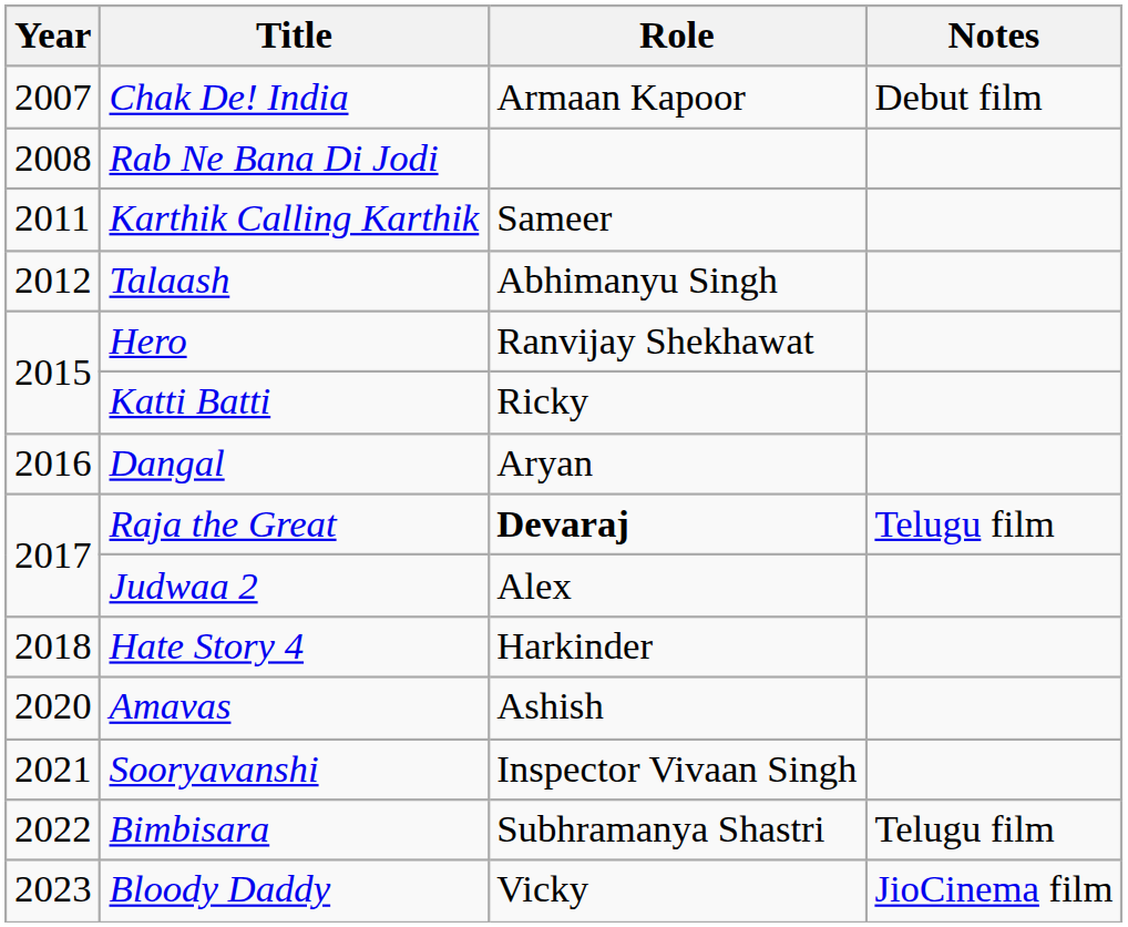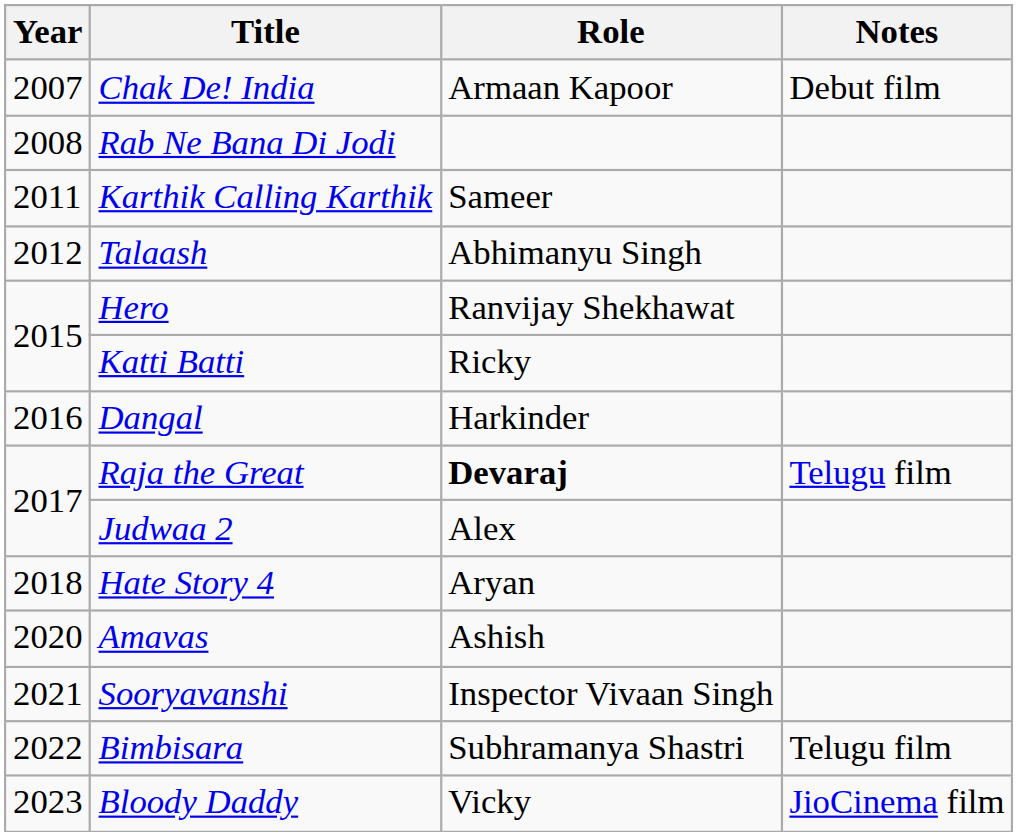Dangal | Role: Aryan -> Harkinder
Hate Story 4 | Role: Harkinder -> Aryan
